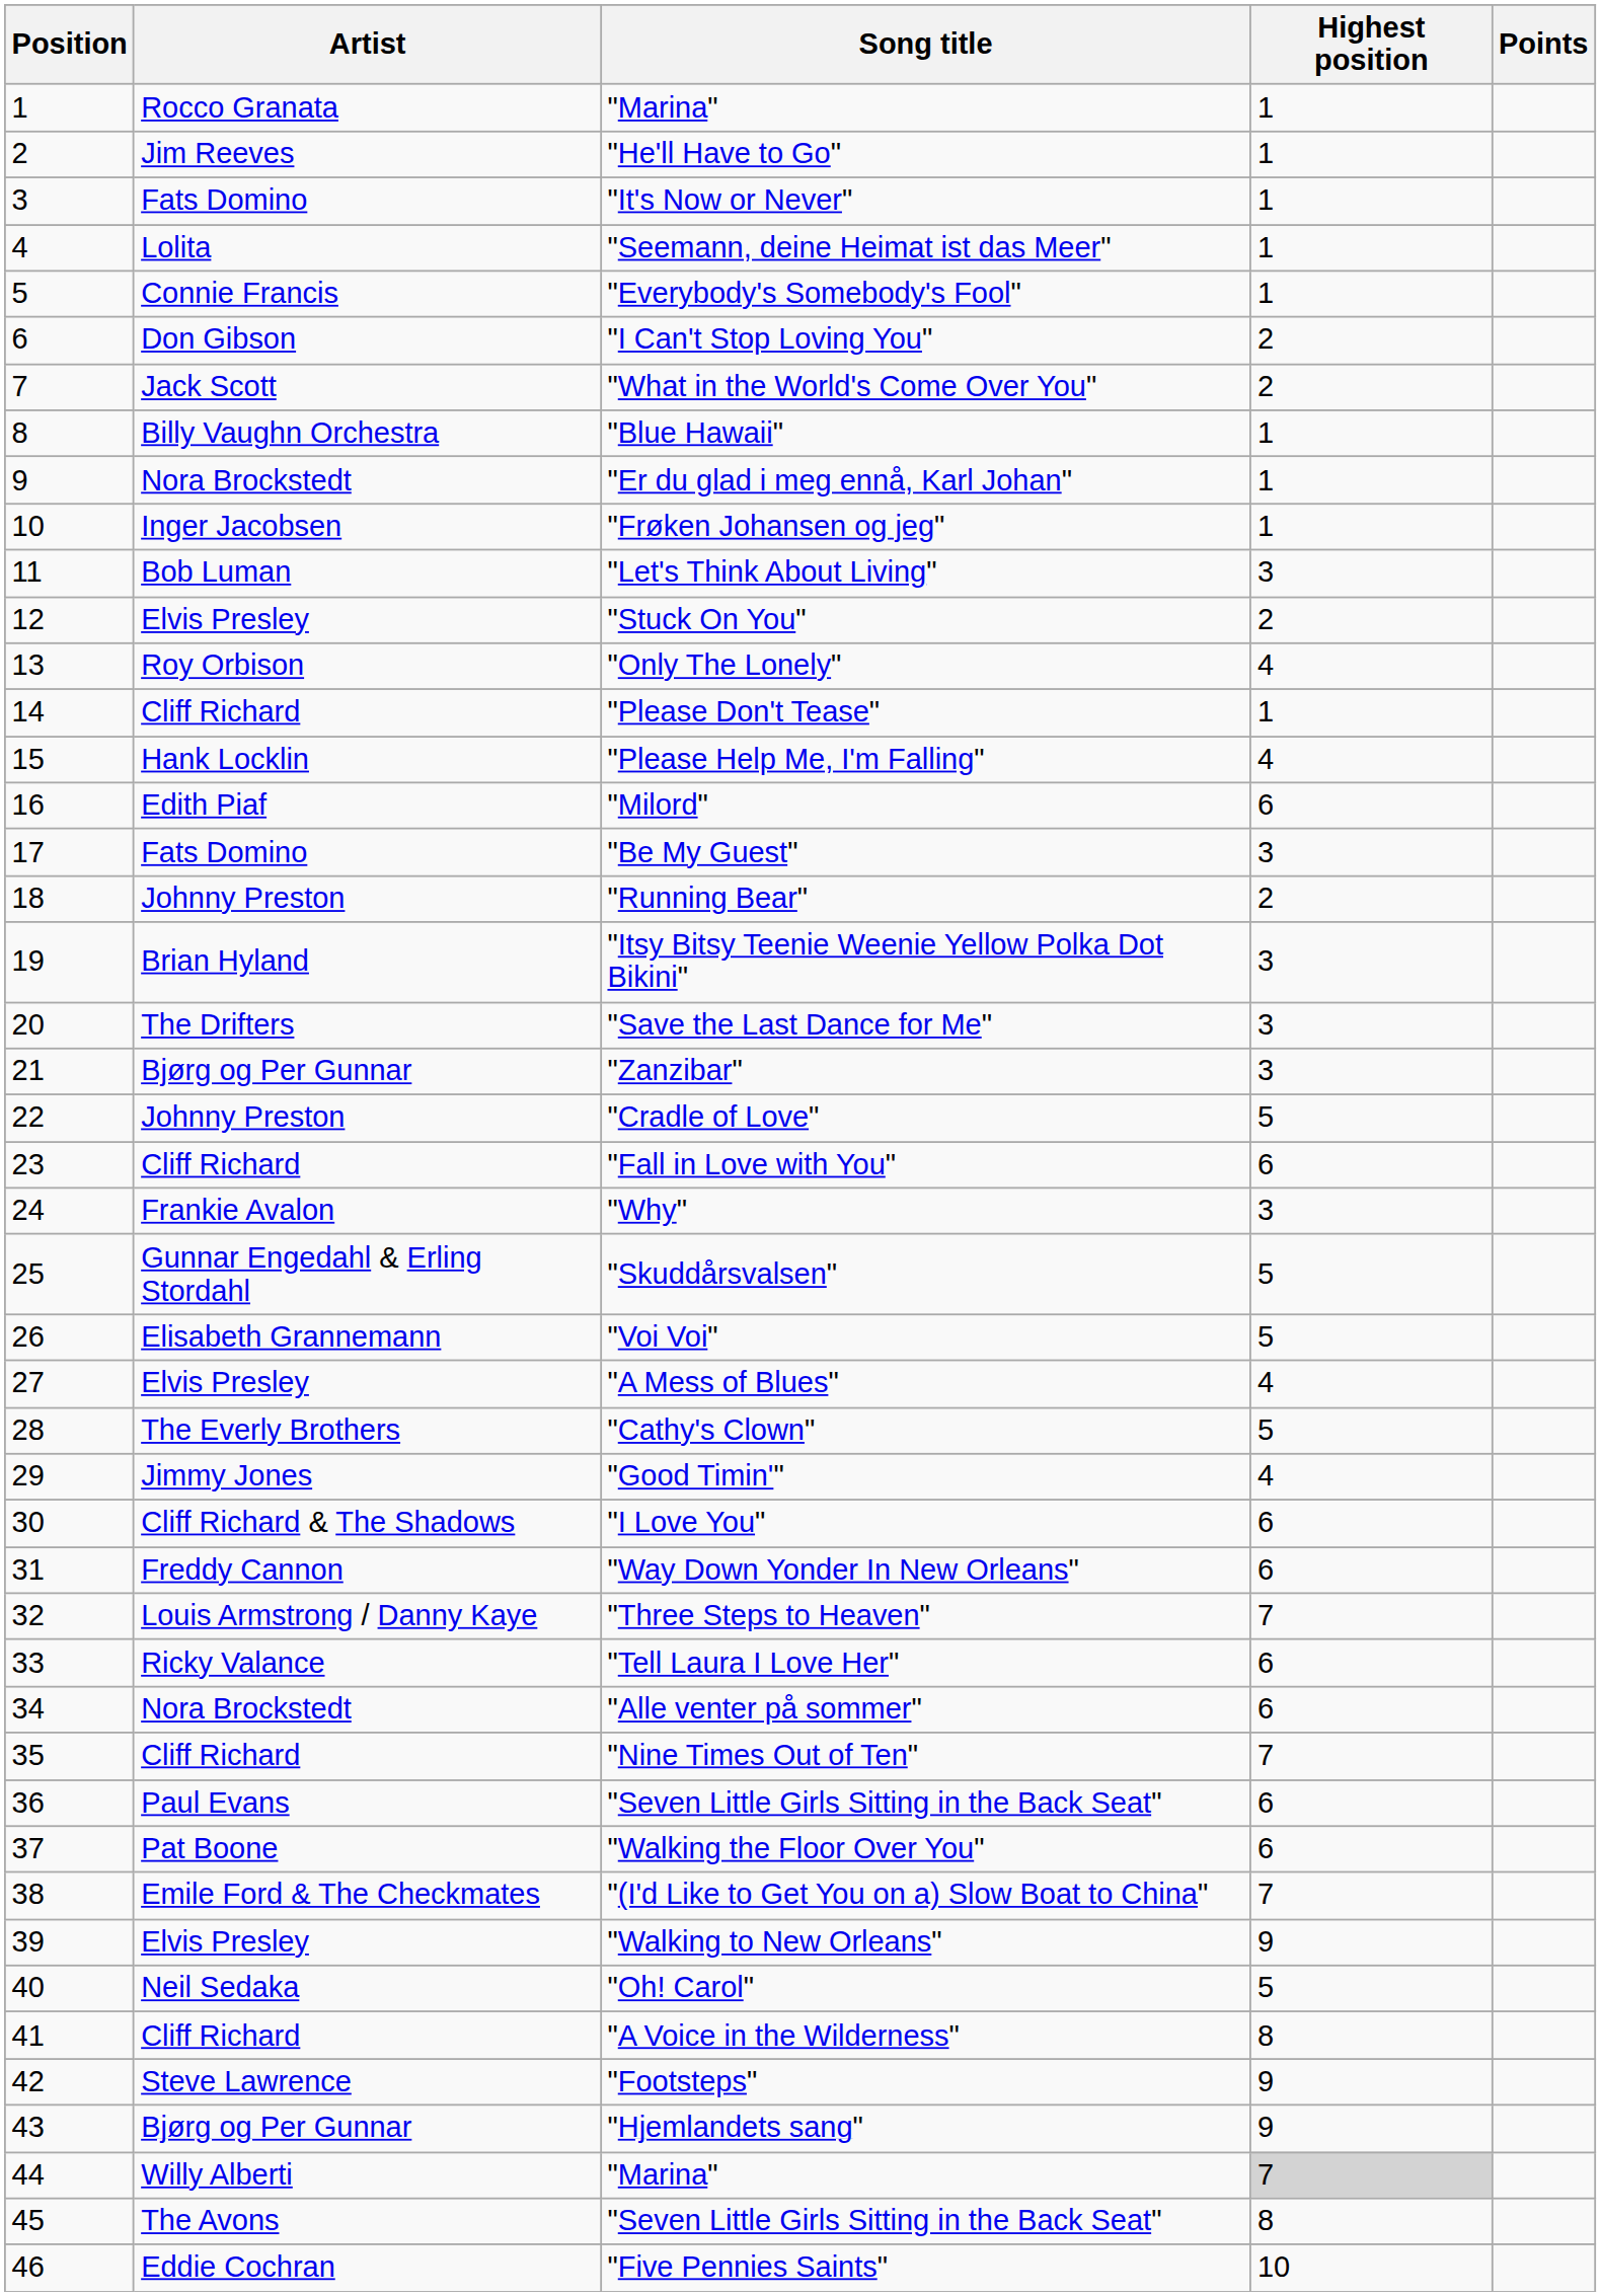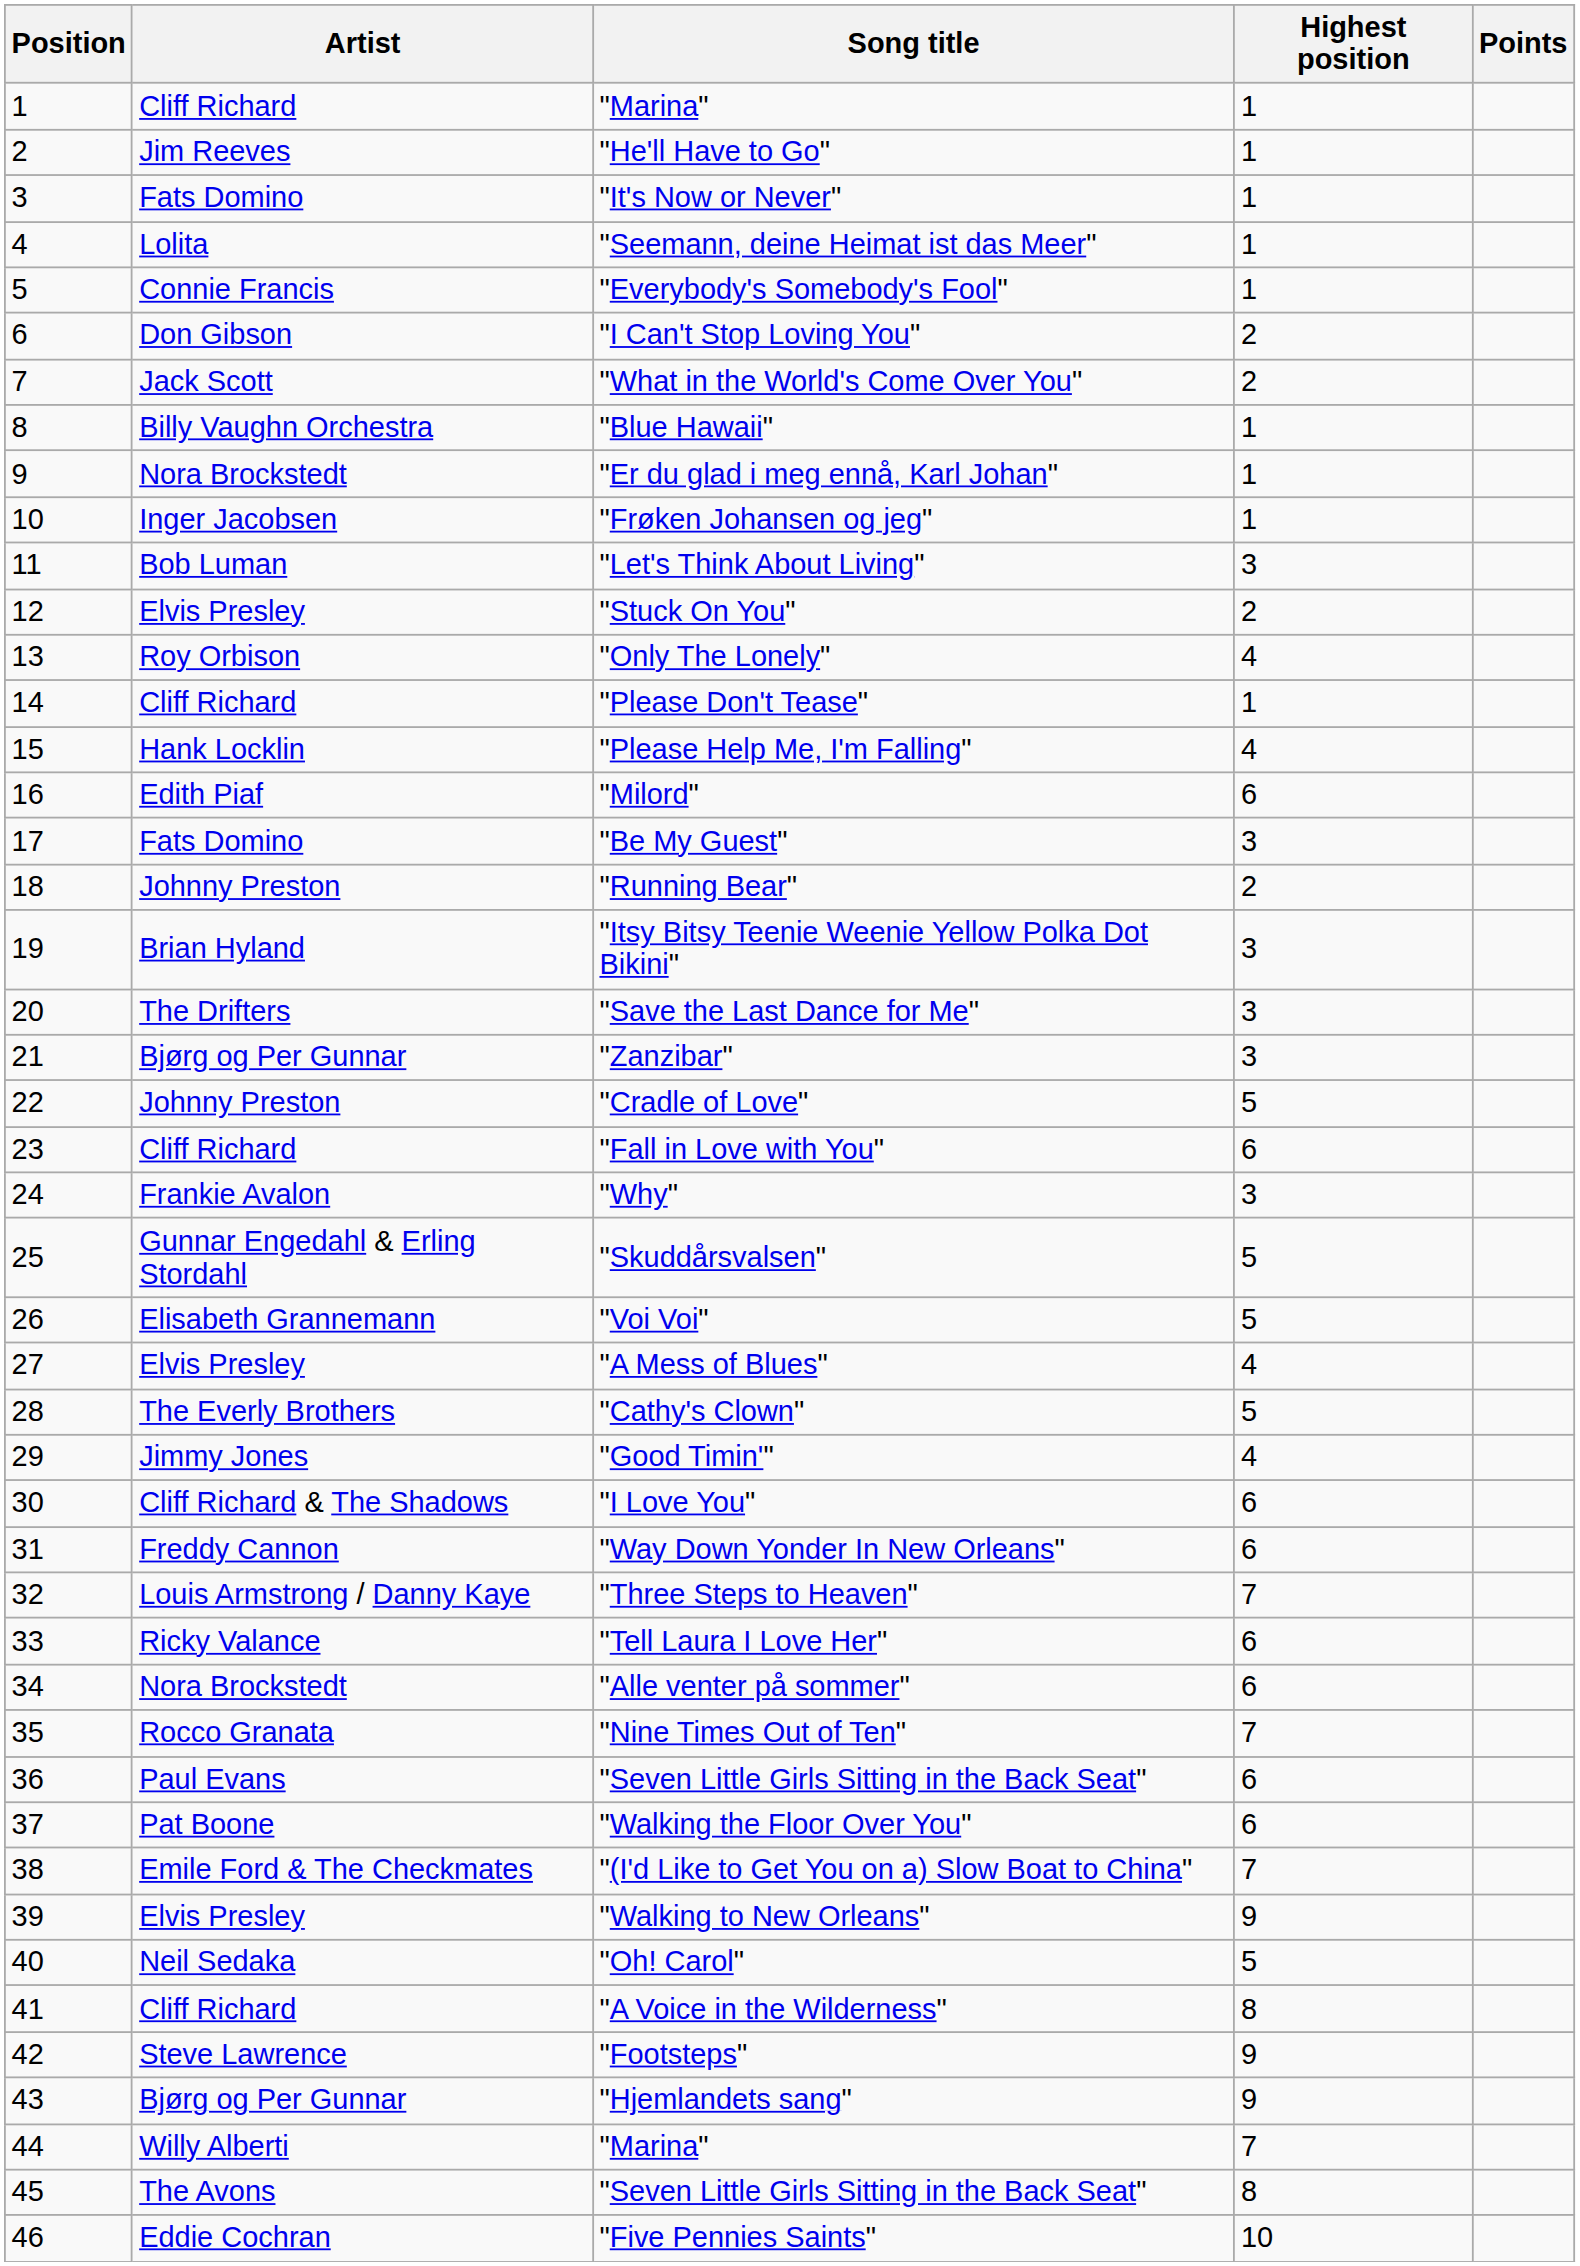1 / "Marina" | Artist: Rocco Granata -> Cliff Richard
"Nine Times Out of Ten" | Artist: Cliff Richard -> Rocco Granata
44 / "Marina" | Highest position: lightgrey background -> no background
